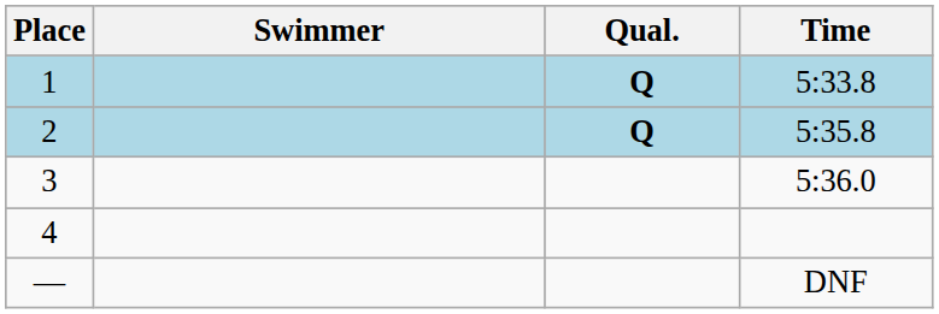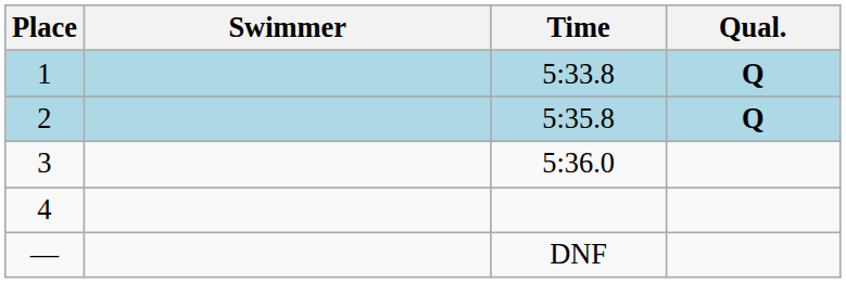columns swapped: Time <-> Qual.
